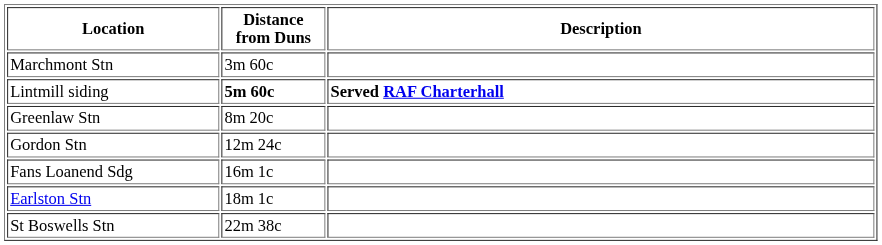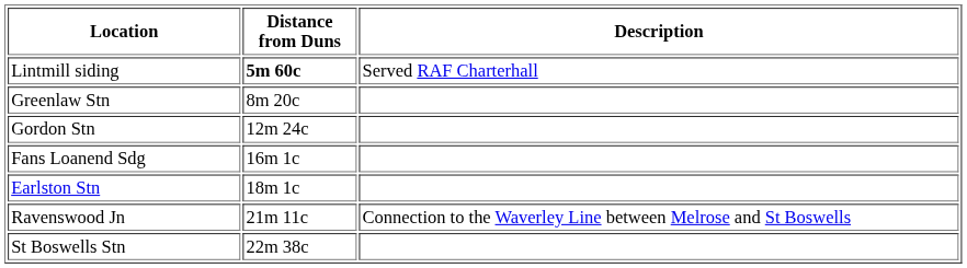- row: Marchmont Stn | 3m 60c
Lintmill siding | Description: bold -> normal
+ row: Ravenswood Jn | 21m 11c | Connection to the Waverley Line between Melrose and St Boswells
